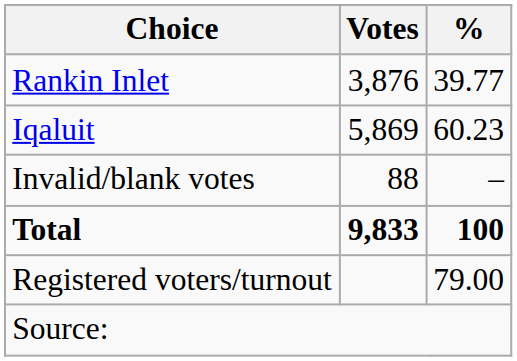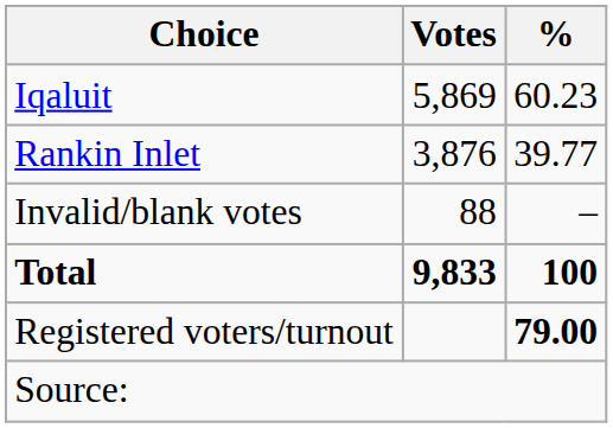rows swapped: Iqaluit <-> Rankin Inlet
Registered voters/turnout | %: normal -> bold
